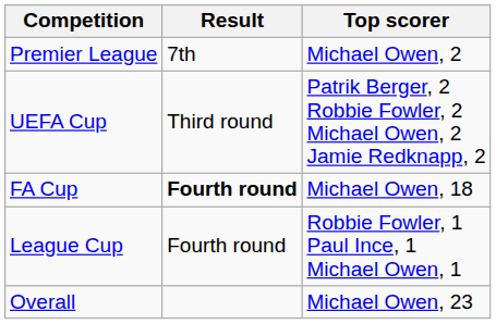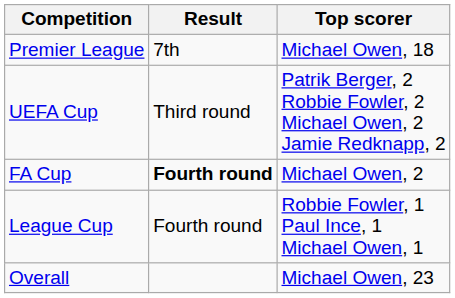Premier League | Top scorer: Michael Owen, 2 -> Michael Owen, 18
FA Cup | Top scorer: Michael Owen, 18 -> Michael Owen, 2
